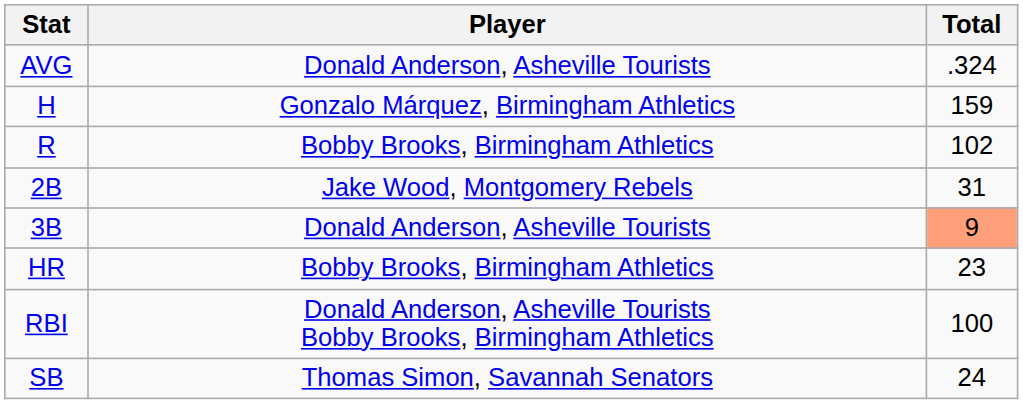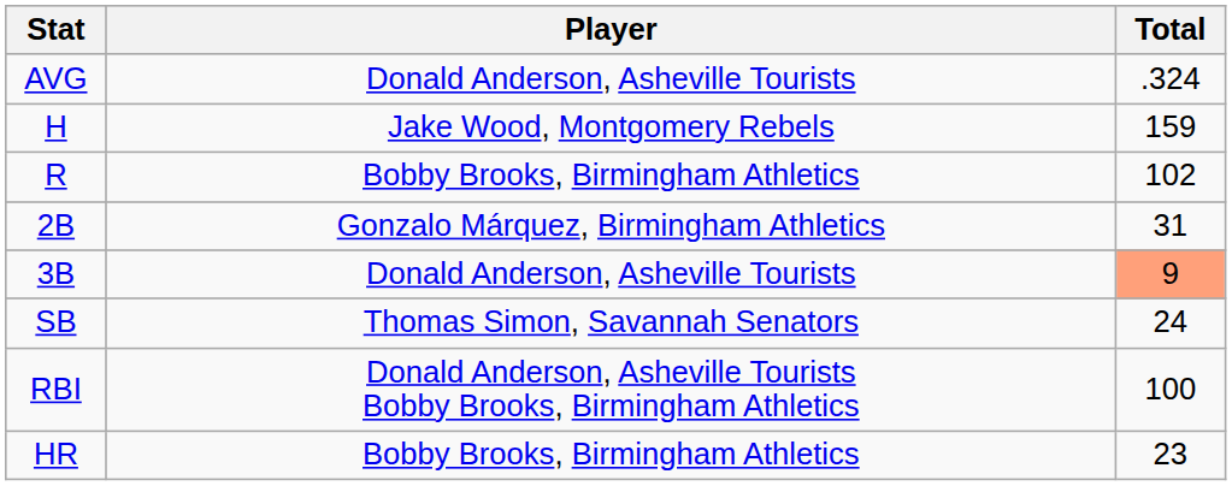H | Player: Gonzalo Márquez, Birmingham Athletics -> Jake Wood, Montgomery Rebels
2B | Player: Jake Wood, Montgomery Rebels -> Gonzalo Márquez, Birmingham Athletics
rows swapped: HR <-> SB
